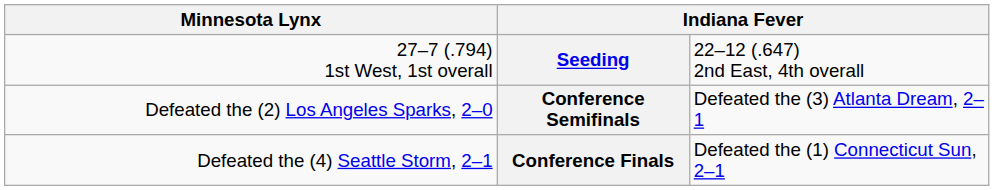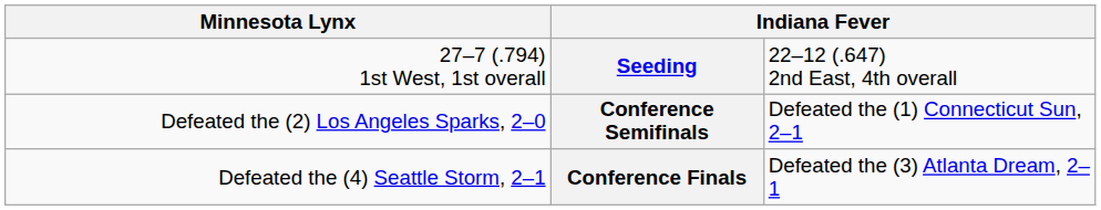Conference Semifinals | column 4: Defeated the (3) Atlanta Dream, 2–1 -> Defeated the (1) Connecticut Sun, 2–1
Conference Finals | column 4: Defeated the (1) Connecticut Sun, 2–1 -> Defeated the (3) Atlanta Dream, 2–1
